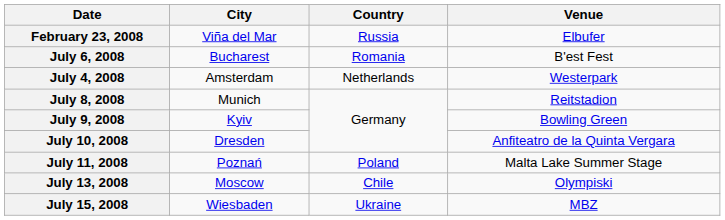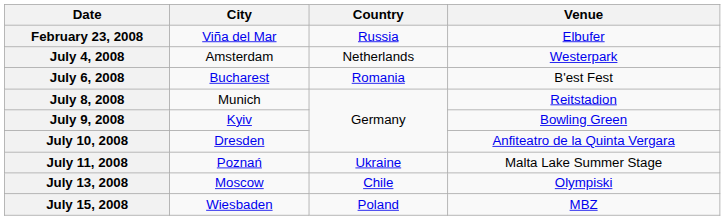rows swapped: July 4, 2008 <-> July 6, 2008
July 11, 2008 | Country: Poland -> Ukraine
July 15, 2008 | Country: Ukraine -> Poland
